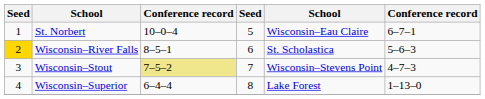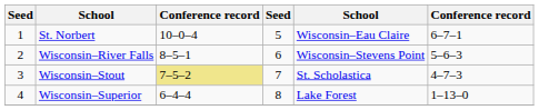Wisconsin–River Falls | column 1: gold background -> no background
Wisconsin–River Falls | column 5: St. Scholastica -> Wisconsin–Stevens Point
Wisconsin–Stout | column 5: Wisconsin–Stevens Point -> St. Scholastica
